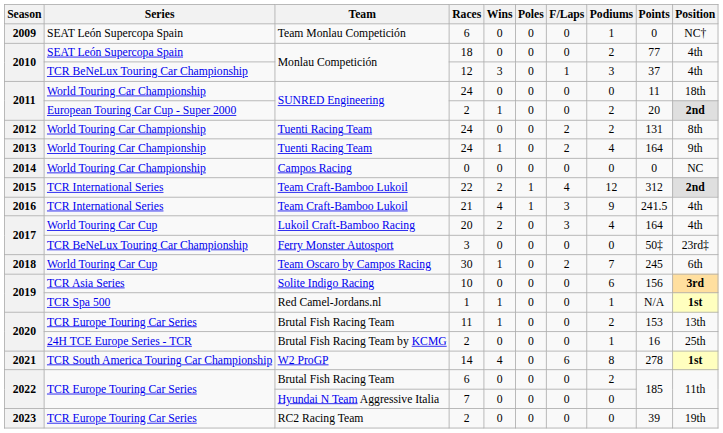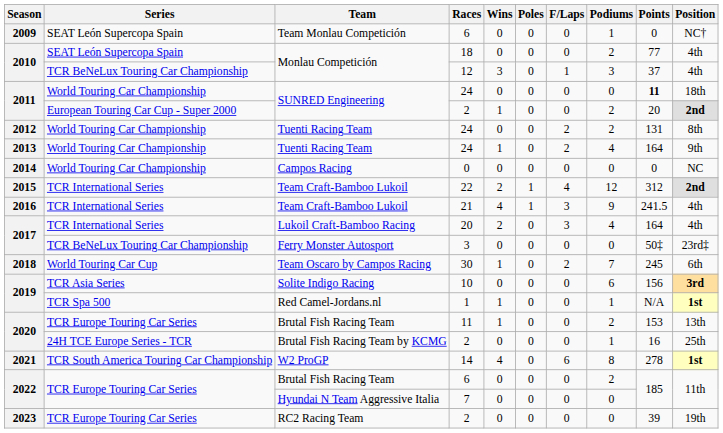SUNRED Engineering / 24 | Points: normal -> bold
Lukoil Craft-Bamboo Racing | Series: World Touring Car Cup -> TCR International Series
